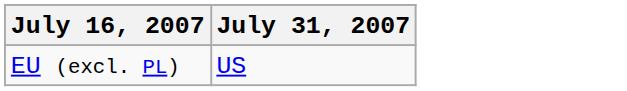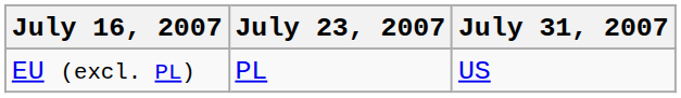+ column: July 23, 2007 | PL
